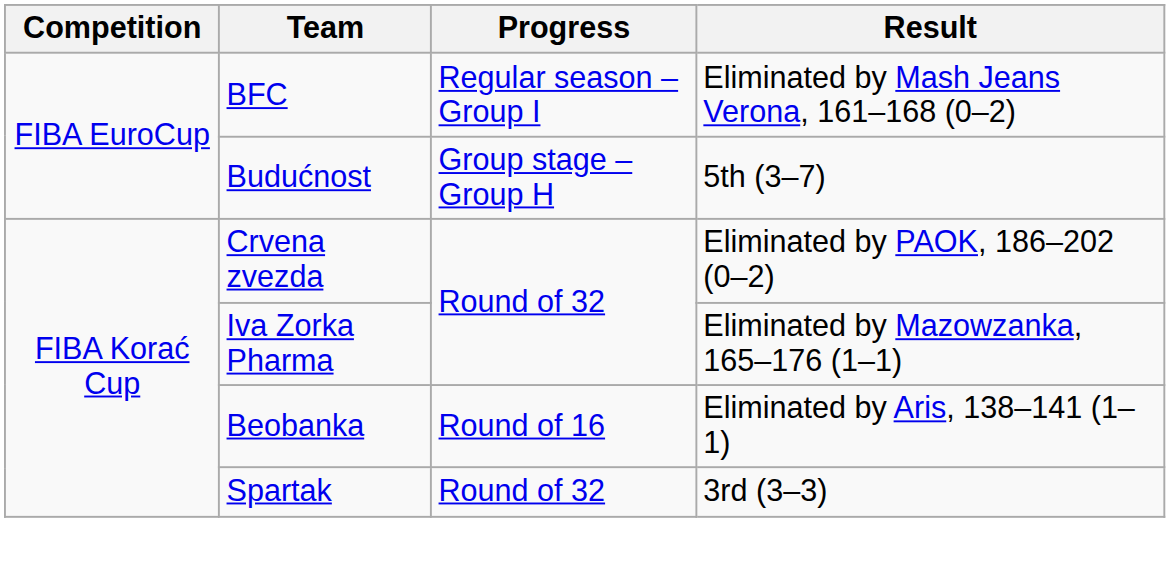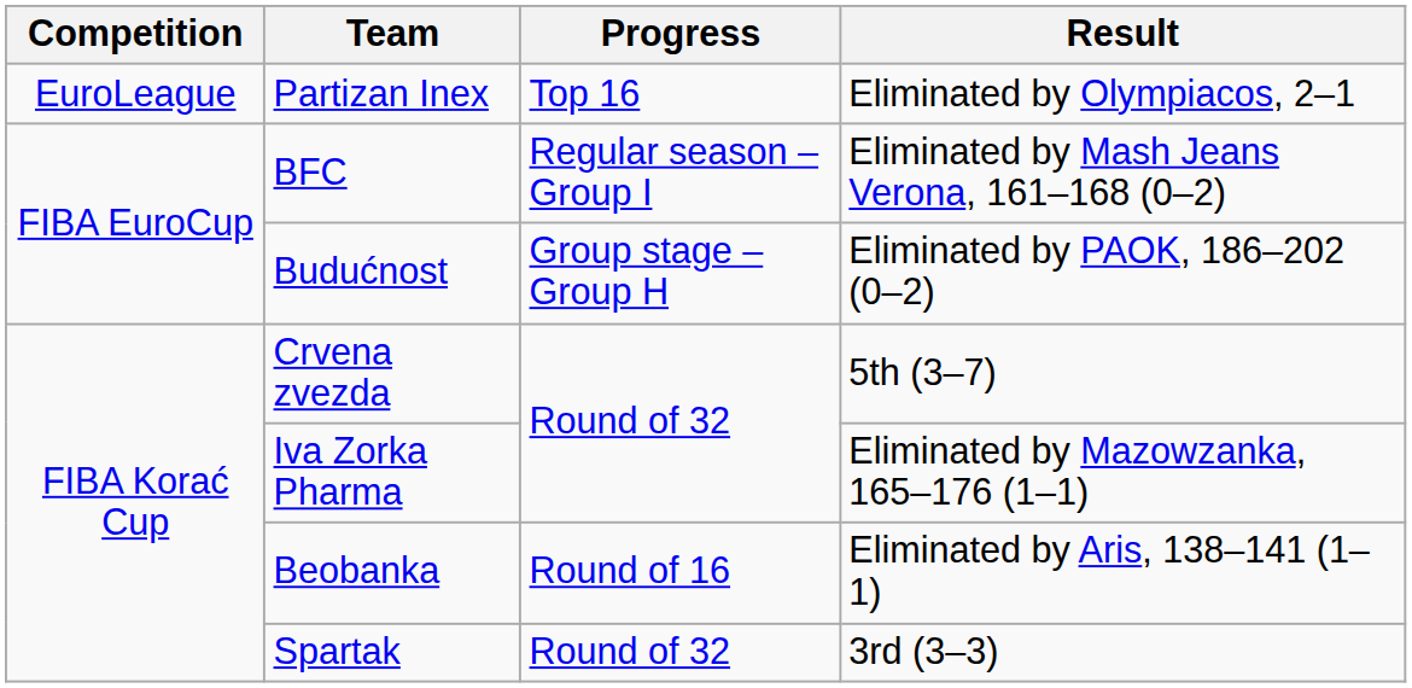+ row: EuroLeague | Partizan Inex | Top 16 | Eliminated by Olympiacos, 2–1
Budućnost | Result: 5th (3–7) -> Eliminated by PAOK, 186–202 (0–2)
Crvena zvezda | Result: Eliminated by PAOK, 186–202 (0–2) -> 5th (3–7)
